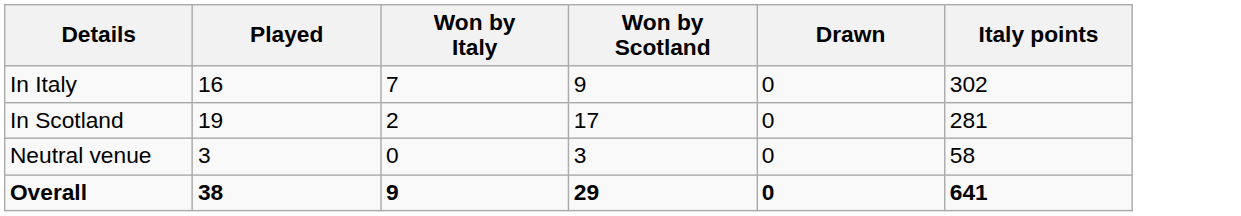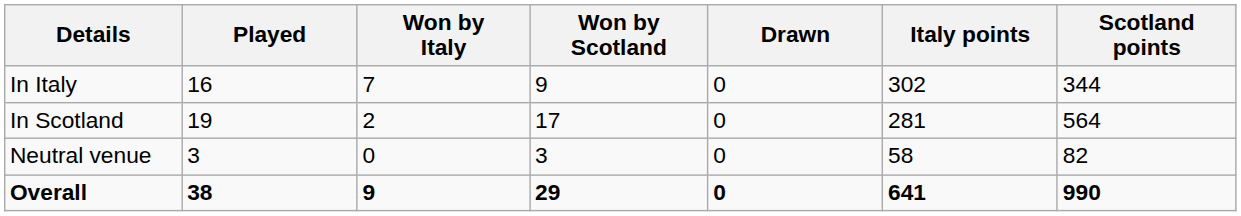+ column: Scotland points | 344 | 564 | 82 | 990
